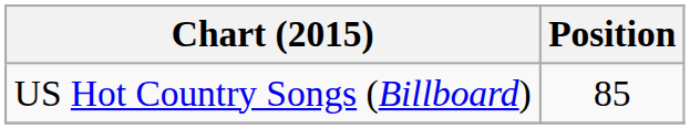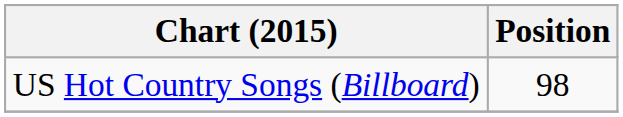US Hot Country Songs (Billboard) | Position: 85 -> 98
